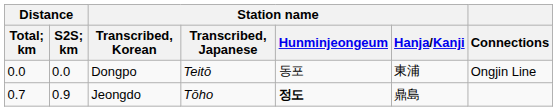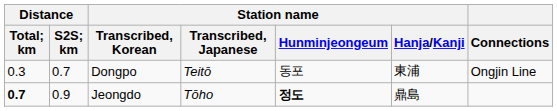Dongpo | Distance / Total; km: 0.0 -> 0.3
Dongpo | Distance / S2S; km: 0.0 -> 0.7
Jeongdo | Distance / Total; km: normal -> bold
